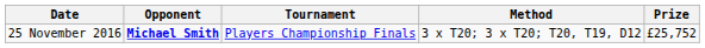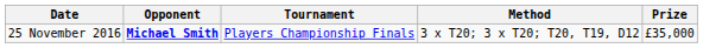25 November 2016 | Prize: £25,752 -> £35,000
